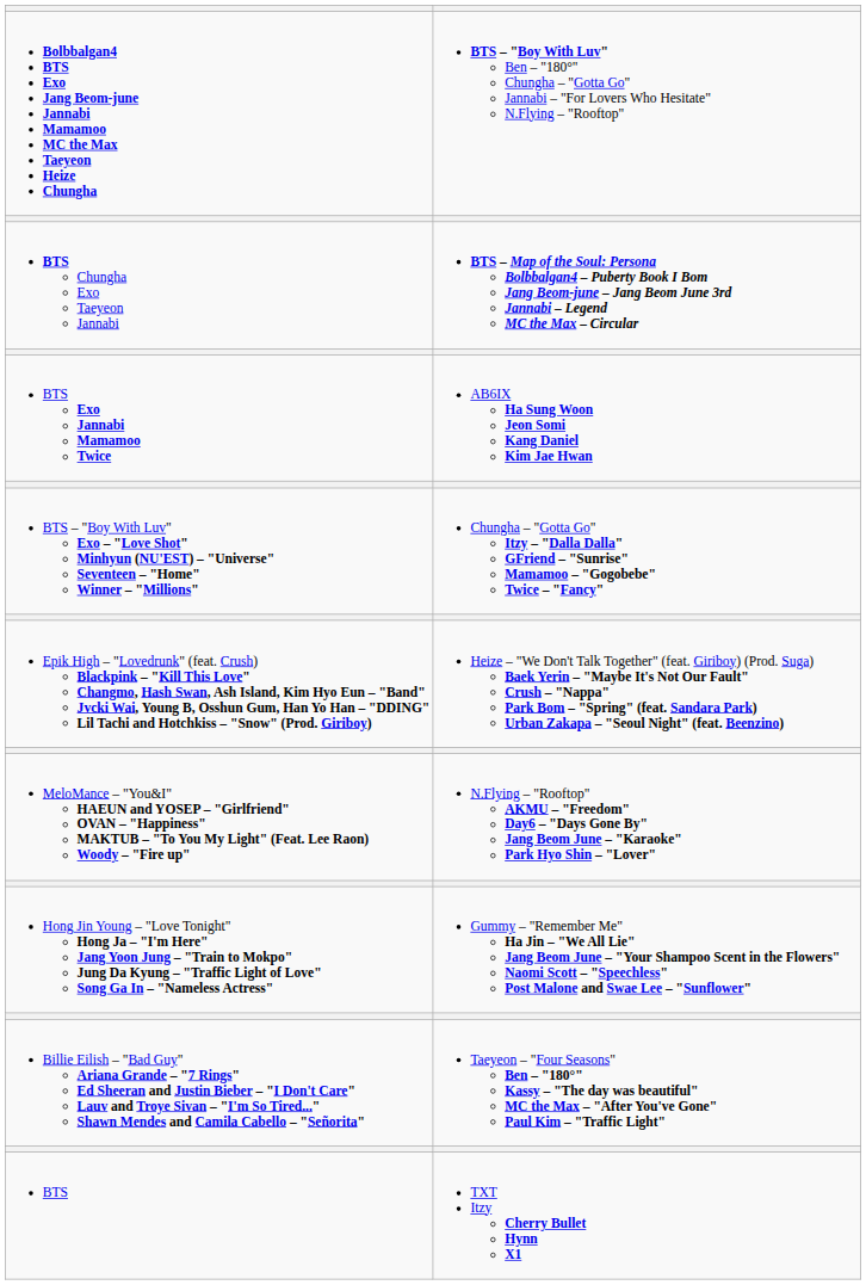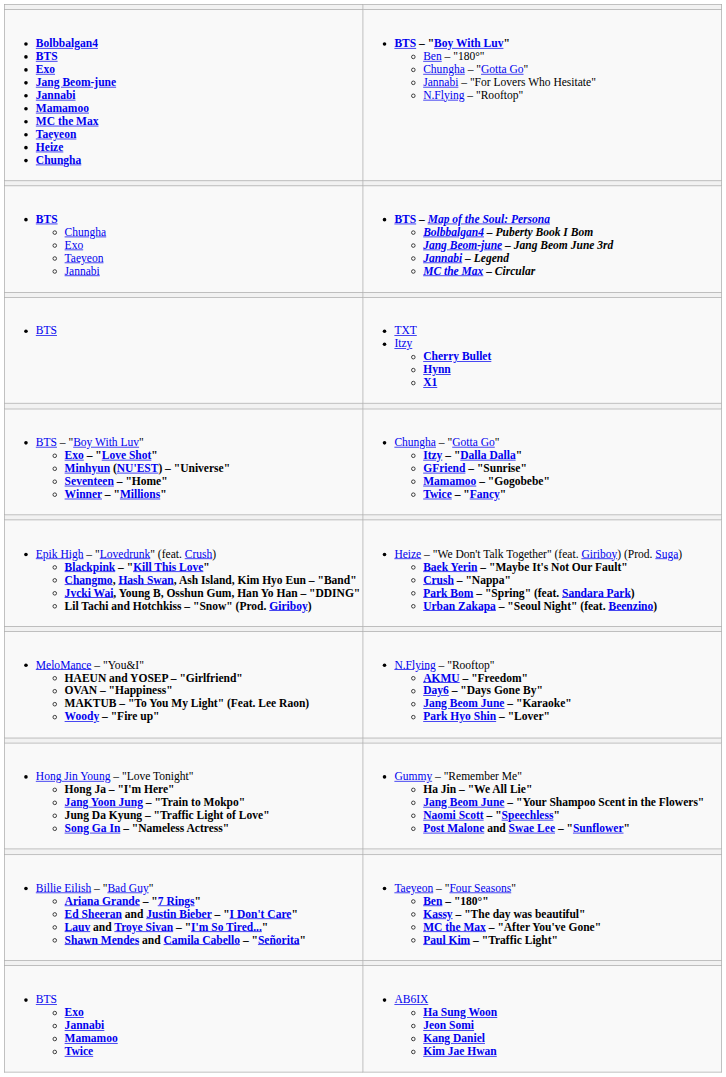rows swapped: BTS <-> BTS Exo Jannabi Mamamoo Twice
